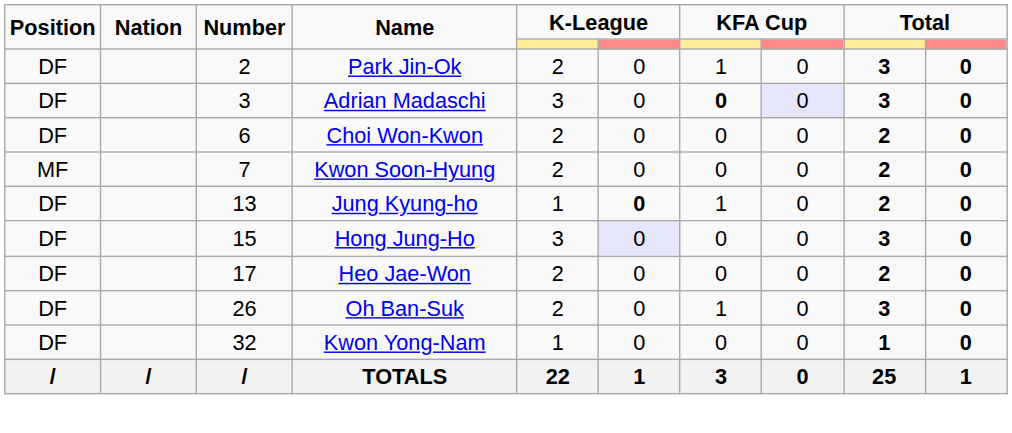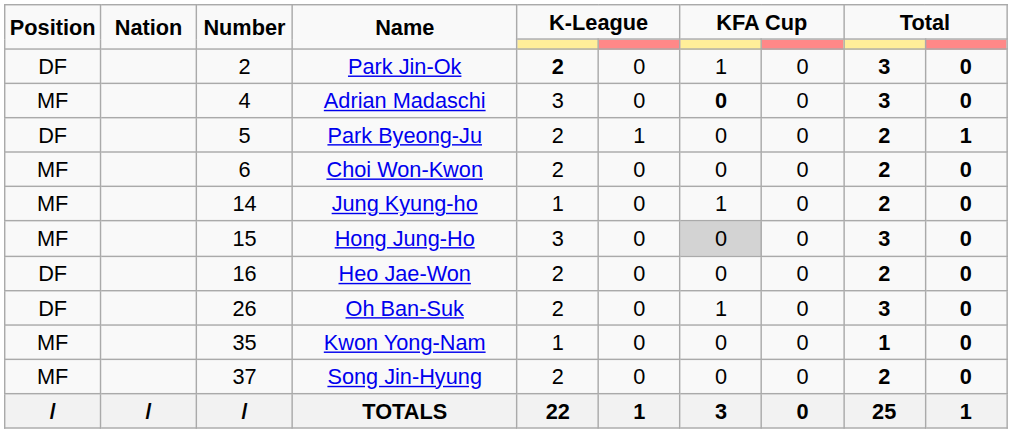Park Jin-Ok | column 5: normal -> bold
Adrian Madaschi | Position: DF -> MF
Adrian Madaschi | Number: 3 -> 4
Adrian Madaschi | column 8: lavender background -> no background
+ row: DF | 5 | Park Byeong-Ju | 2 | 1 | 0 | 0 | 2 | 1
Choi Won-Kwon | Position: DF -> MF
- row: MF | 7 | Kwon Soon-Hyung | 2 | 0 | 0 | 0 | 2 | 0
Jung Kyung-ho | Position: DF -> MF
Jung Kyung-ho | Number: 13 -> 14
Jung Kyung-ho | column 6: bold -> normal
Hong Jung-Ho | Position: DF -> MF
Hong Jung-Ho | column 6: lavender background -> no background
Hong Jung-Ho | column 7: no background -> lightgrey background
Heo Jae-Won | Number: 17 -> 16
Kwon Yong-Nam | Position: DF -> MF
Kwon Yong-Nam | Number: 32 -> 35
+ row: MF | 37 | Song Jin-Hyung | 2 | 0 | 0 | 0 | 2 | 0
